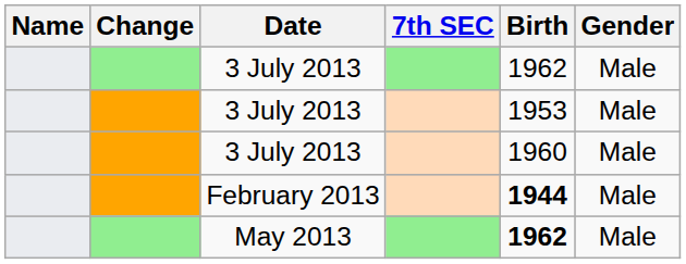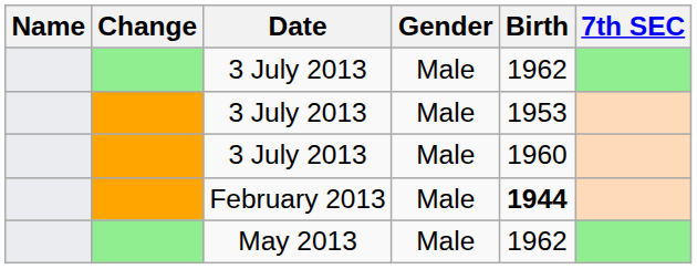columns swapped: 7th SEC <-> Gender
May 2013 | Birth: bold -> normal
